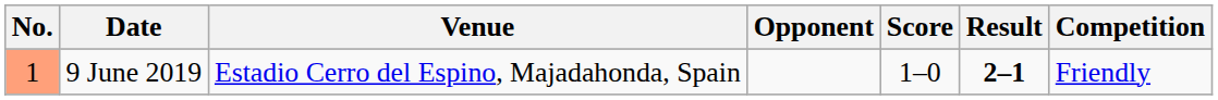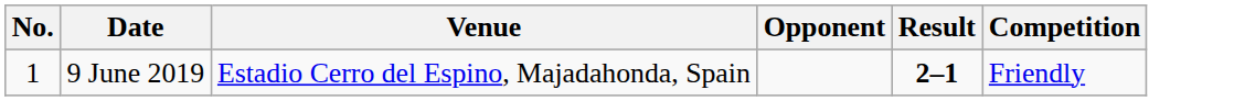- column: Score | 1–0
9 June 2019 | No.: lightsalmon background -> no background
